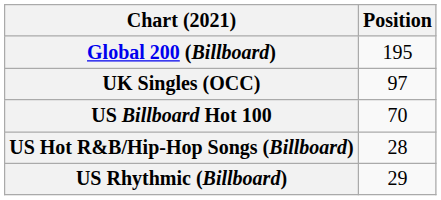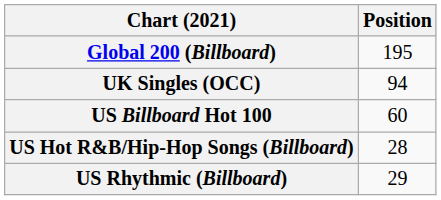UK Singles (OCC) | Position: 97 -> 94
US Billboard Hot 100 | Position: 70 -> 60
